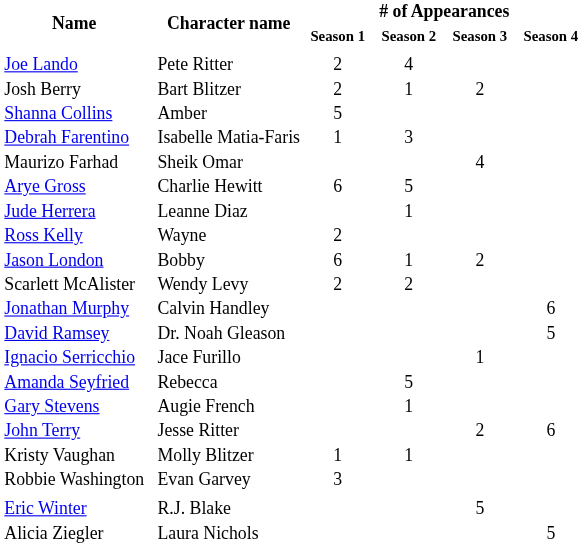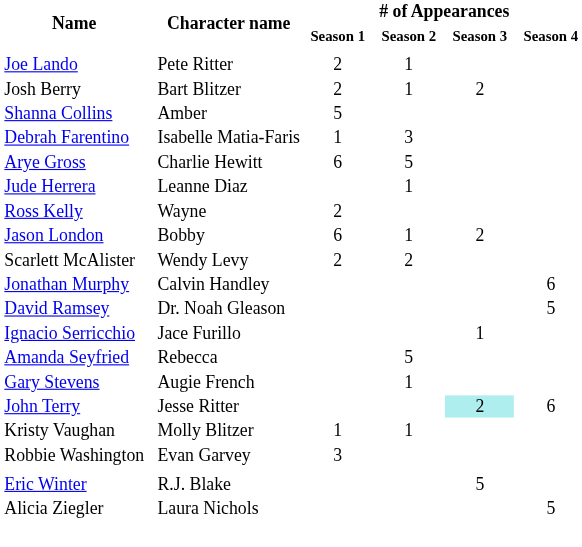Joe Lando | # of Appearances / Season 2: 4 -> 1
- row: Maurizo Farhad | Sheik Omar | 4
John Terry | # of Appearances / Season 3: no background -> paleturquoise background
